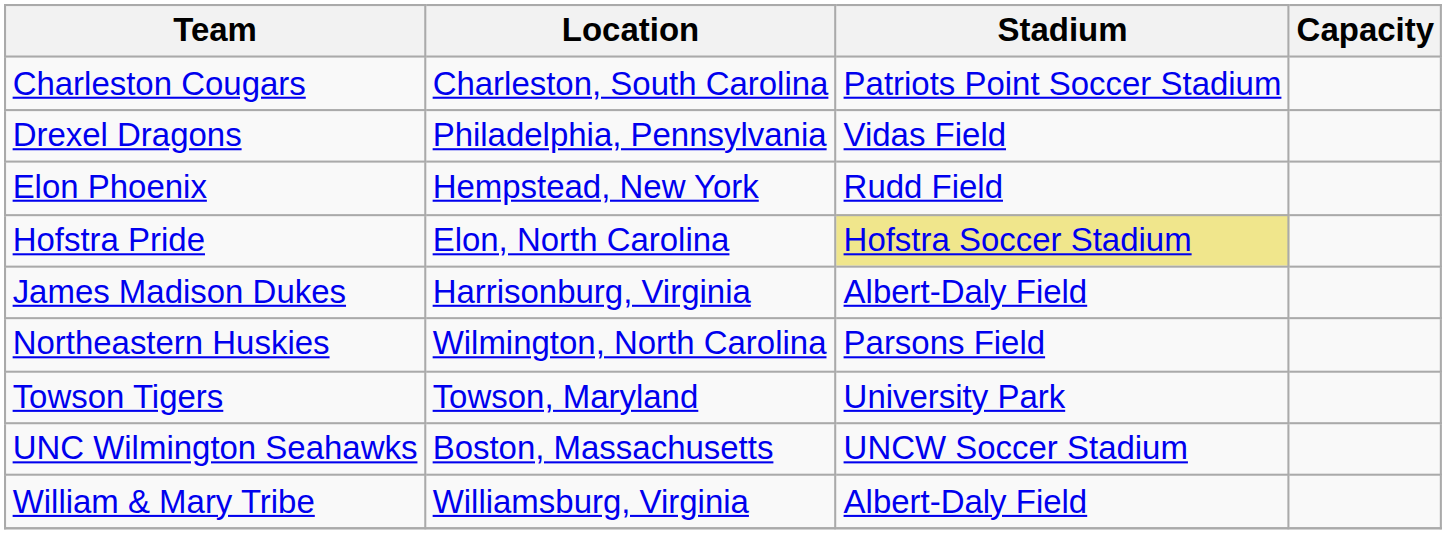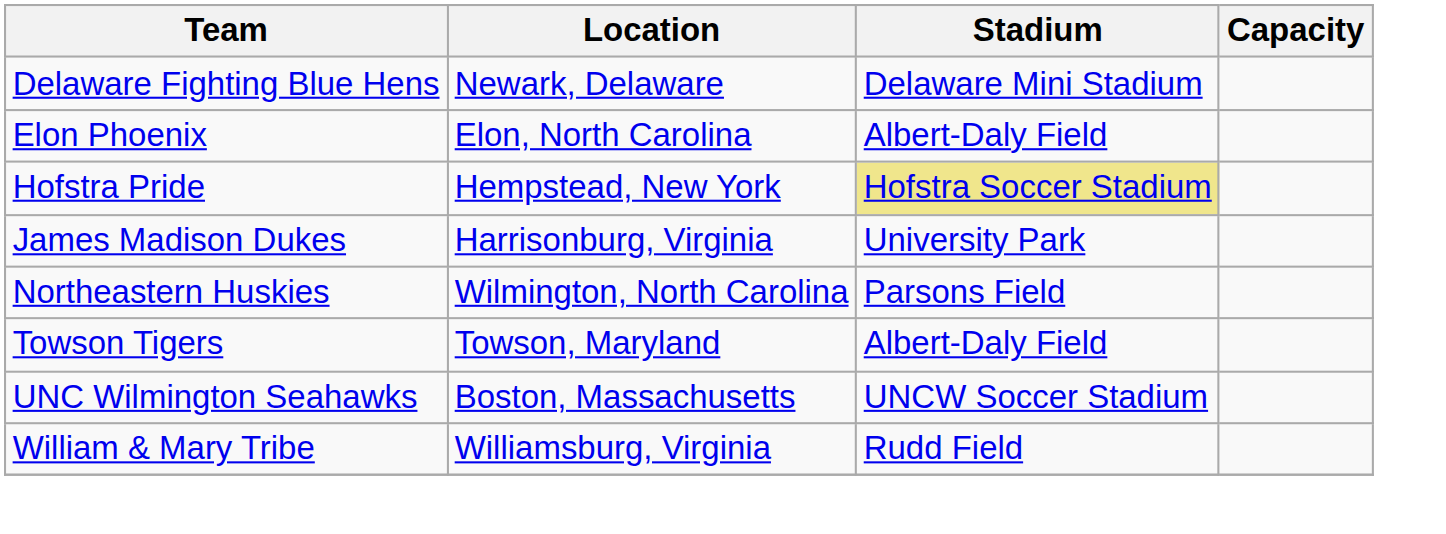- row: Charleston Cougars | Charleston, South Carolina | Patriots Point Soccer Stadium
+ row: Delaware Fighting Blue Hens | Newark, Delaware | Delaware Mini Stadium
- row: Drexel Dragons | Philadelphia, Pennsylvania | Vidas Field
Elon Phoenix | Location: Hempstead, New York -> Elon, North Carolina
Elon Phoenix | Stadium: Rudd Field -> Albert-Daly Field
Hofstra Pride | Location: Elon, North Carolina -> Hempstead, New York
James Madison Dukes | Stadium: Albert-Daly Field -> University Park
Towson Tigers | Stadium: University Park -> Albert-Daly Field
William & Mary Tribe | Stadium: Albert-Daly Field -> Rudd Field
